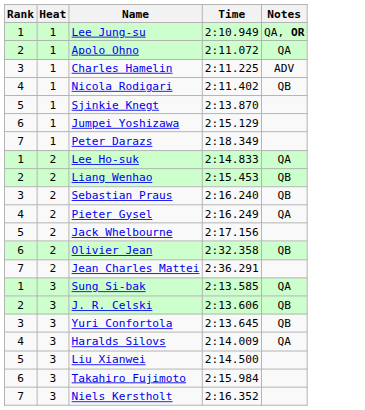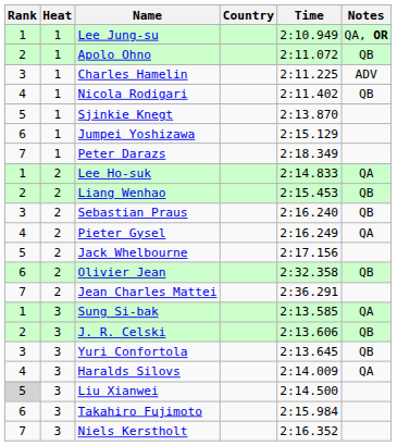+ column: Country
Apolo Ohno | Notes: QA -> QB
Liu Xianwei | Rank: no background -> lightgrey background
